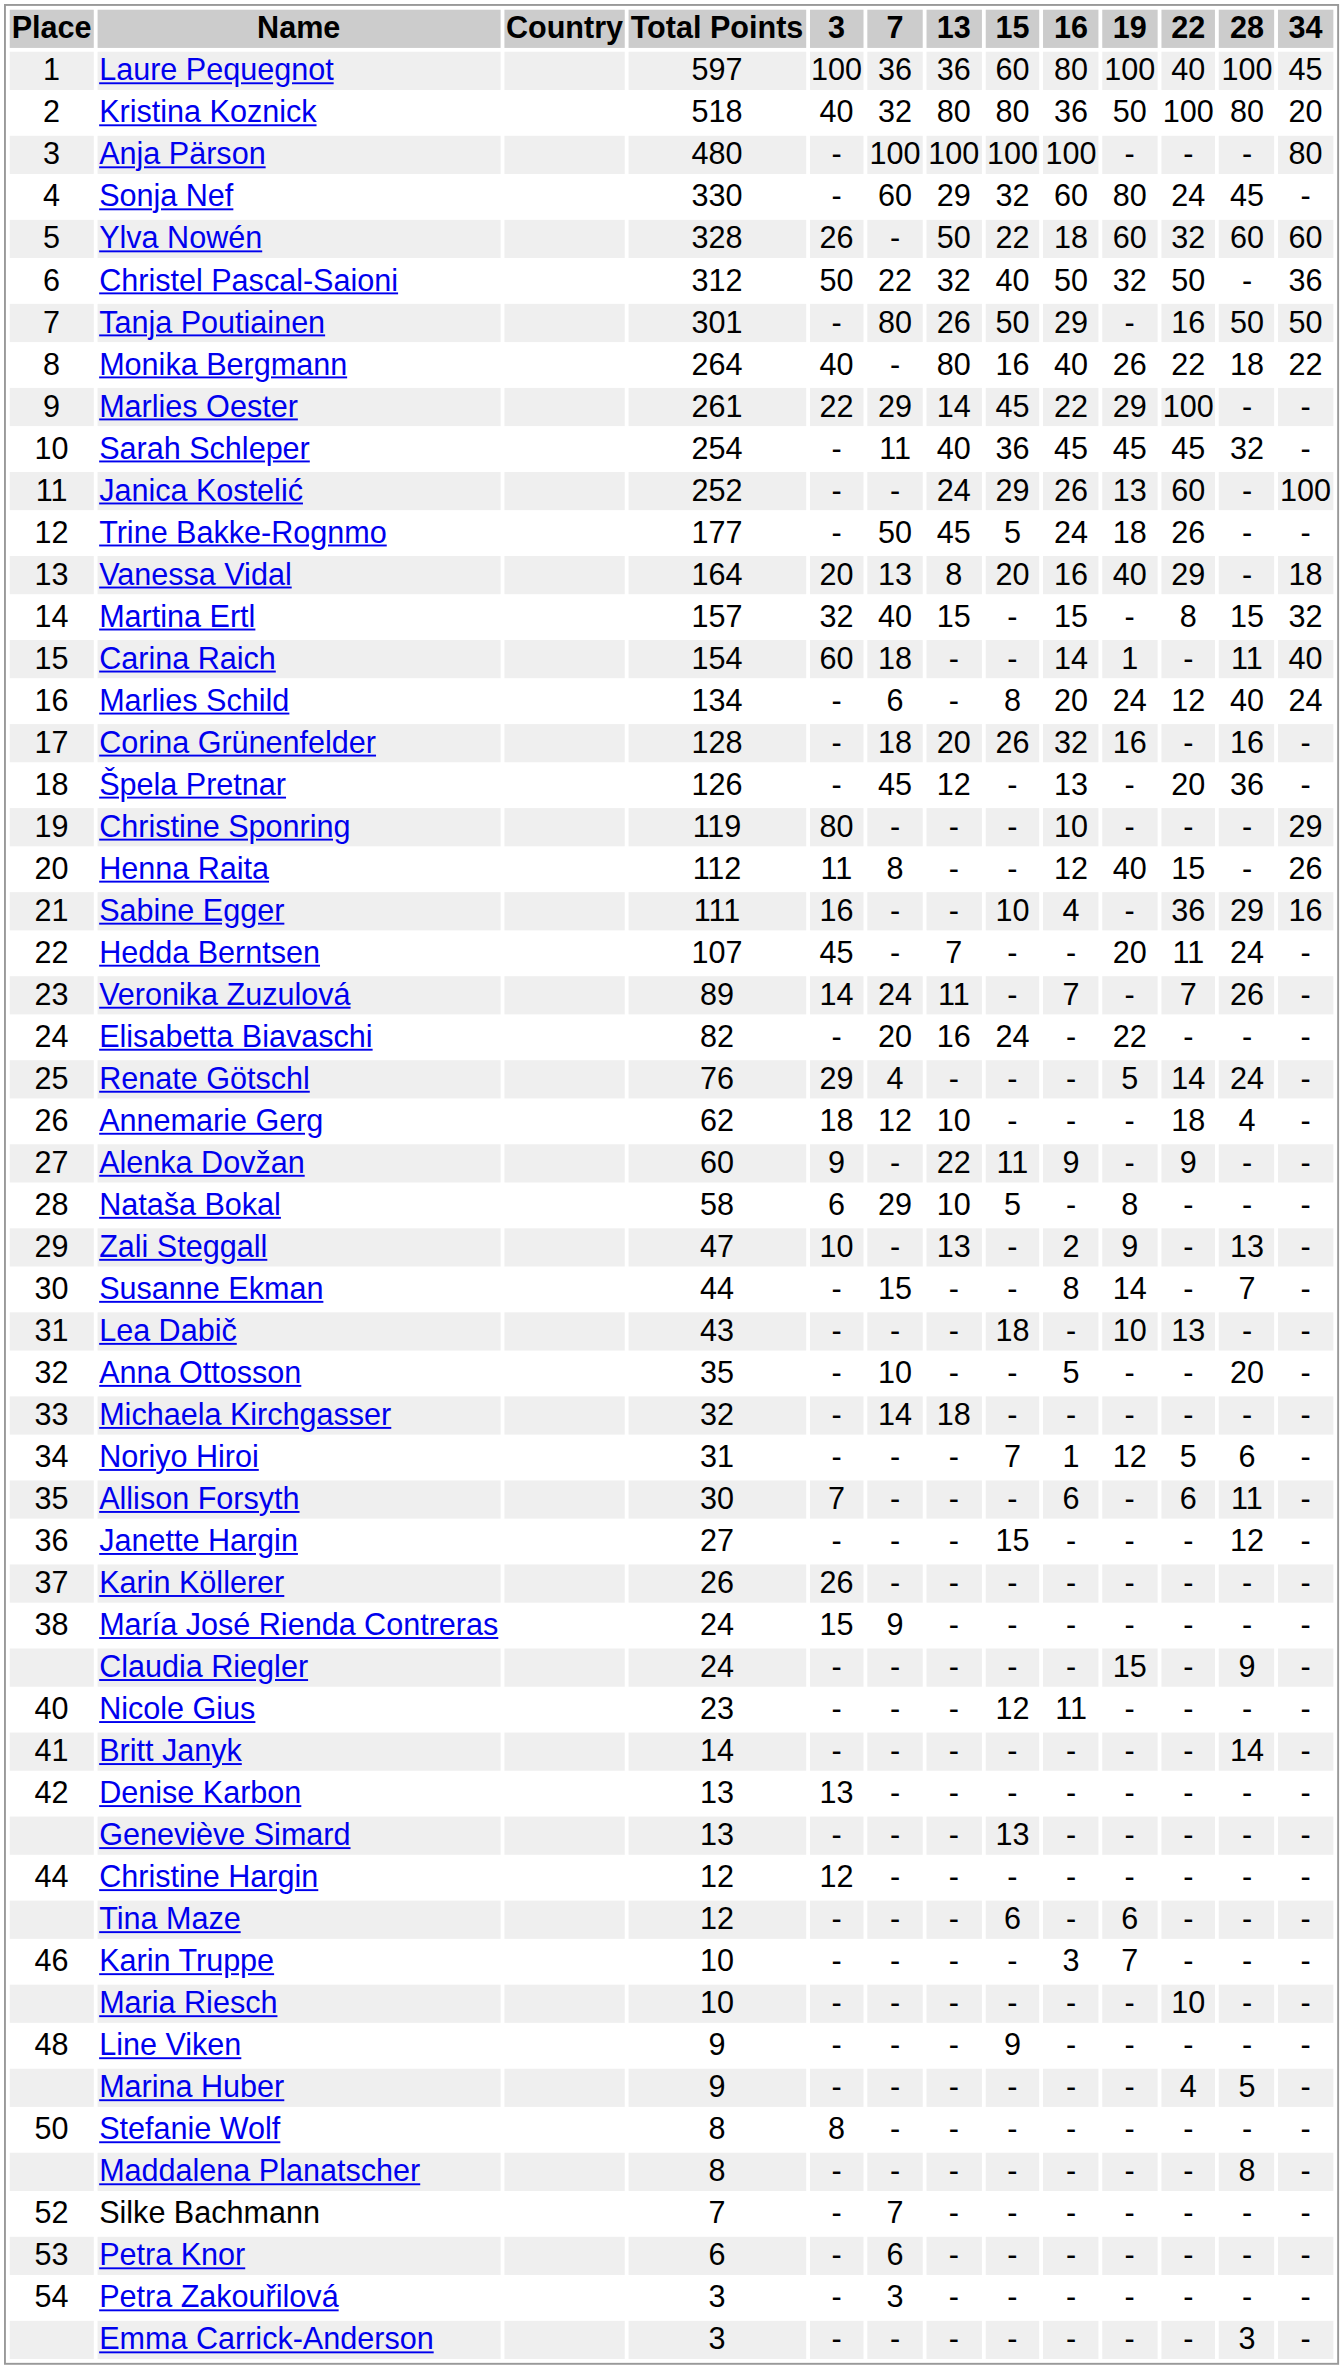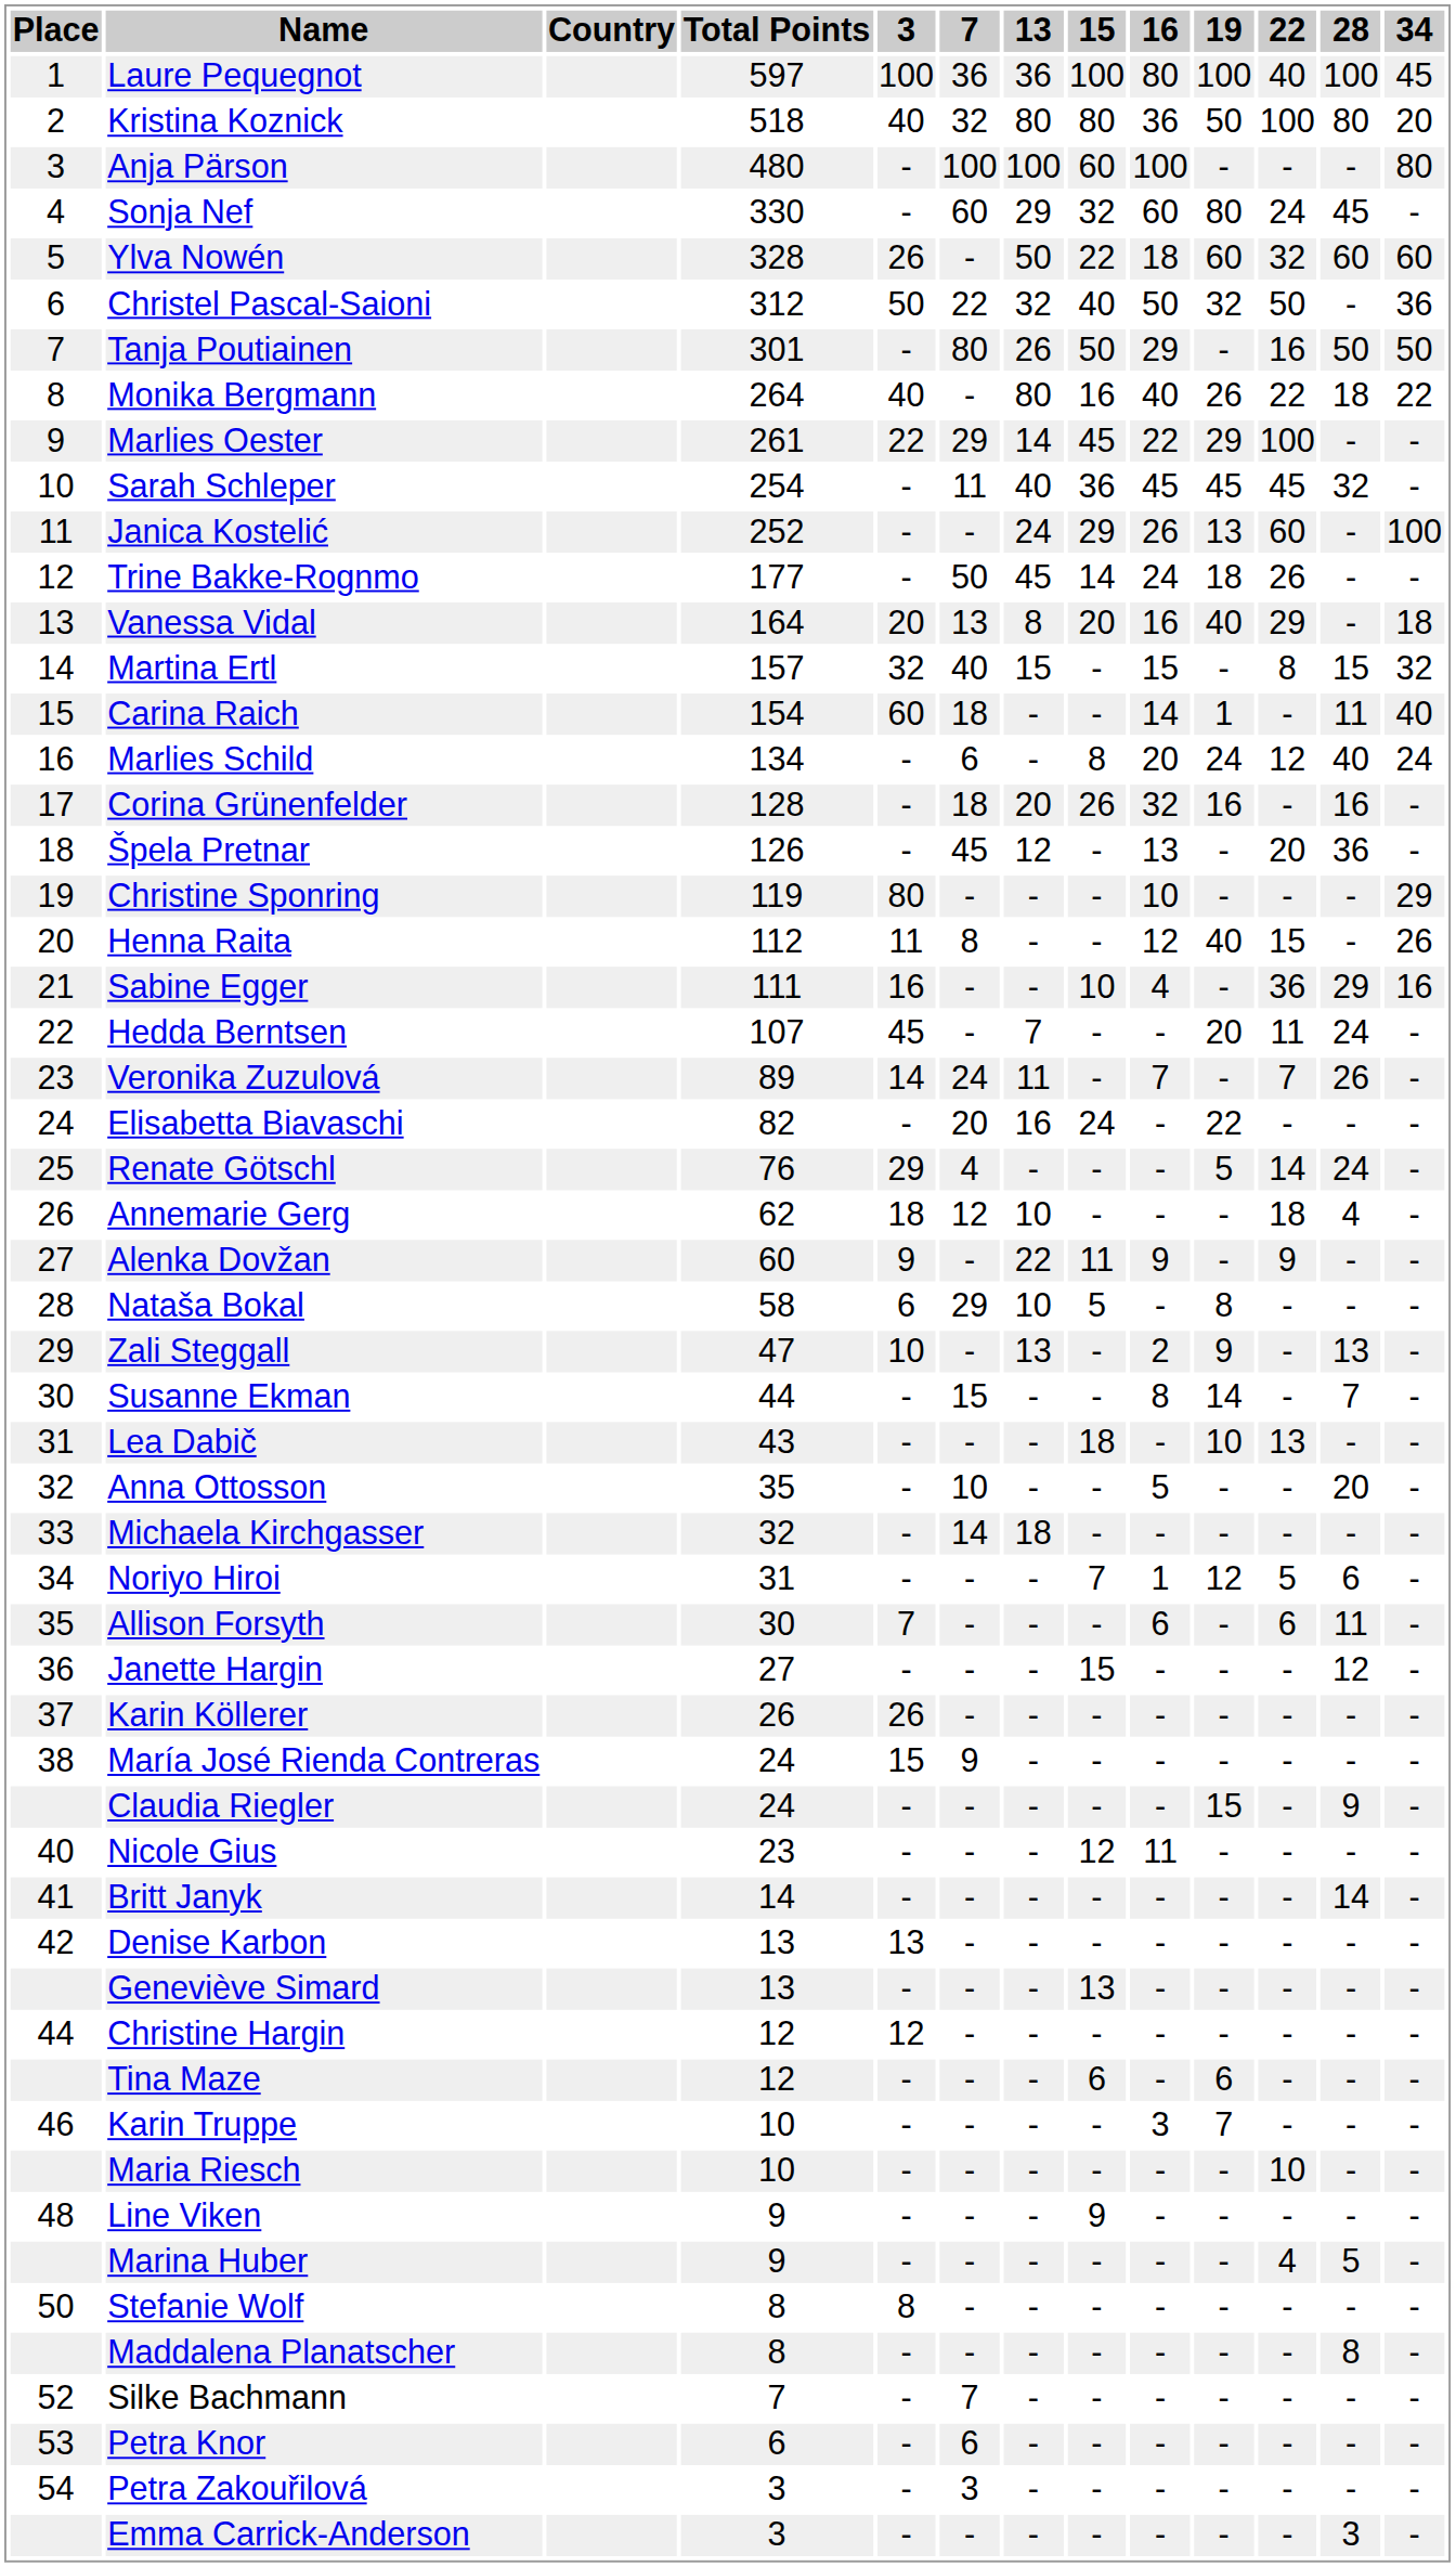Laure Pequegnot | 15: 60 -> 100
Anja Pärson | 15: 100 -> 60
Trine Bakke-Rognmo | 15: 5 -> 14
